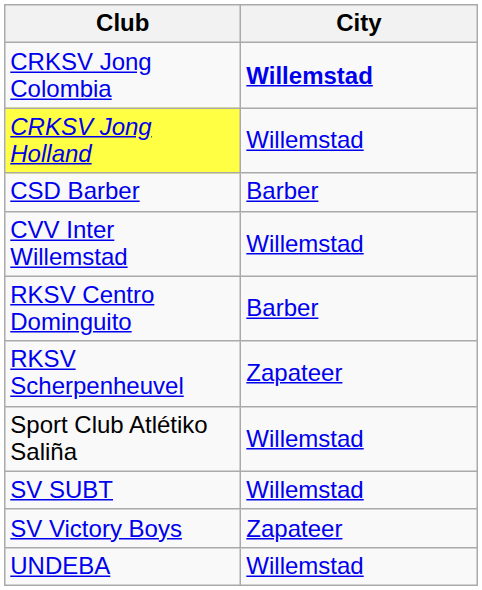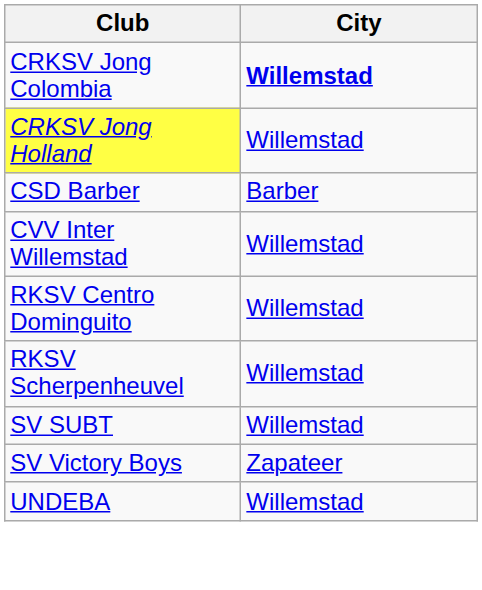RKSV Centro Dominguito | City: Barber -> Willemstad
RKSV Scherpenheuvel | City: Zapateer -> Willemstad
- row: Sport Club Atlétiko Saliña | Willemstad
